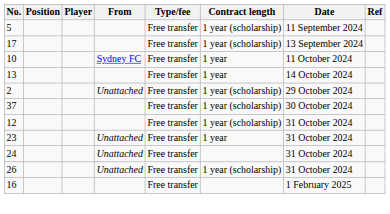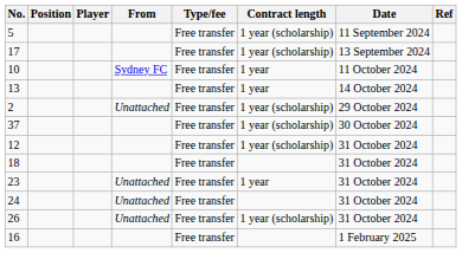+ row: 18 | Free transfer | 31 October 2024
